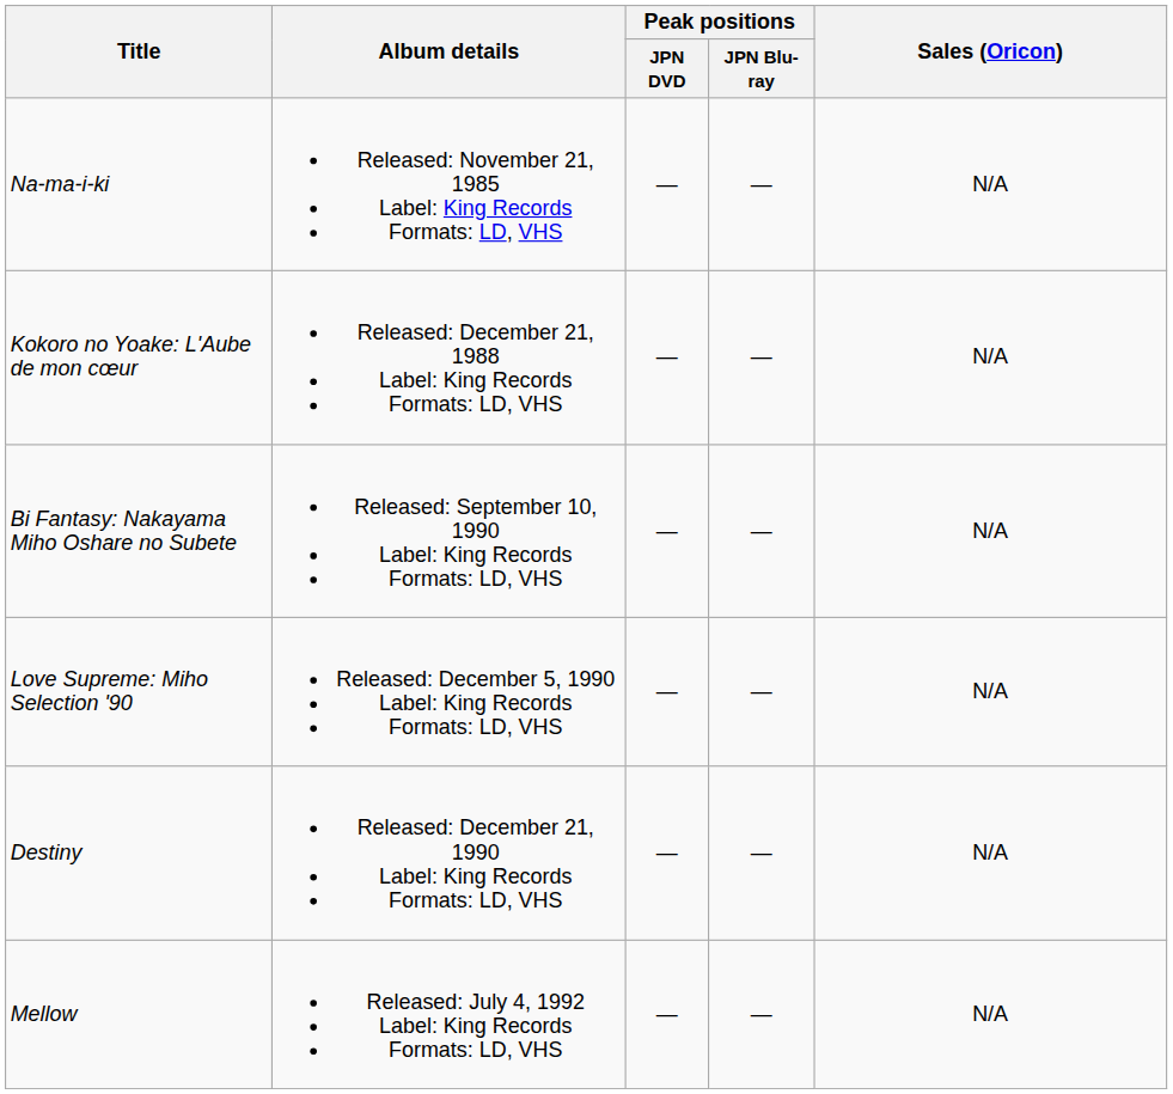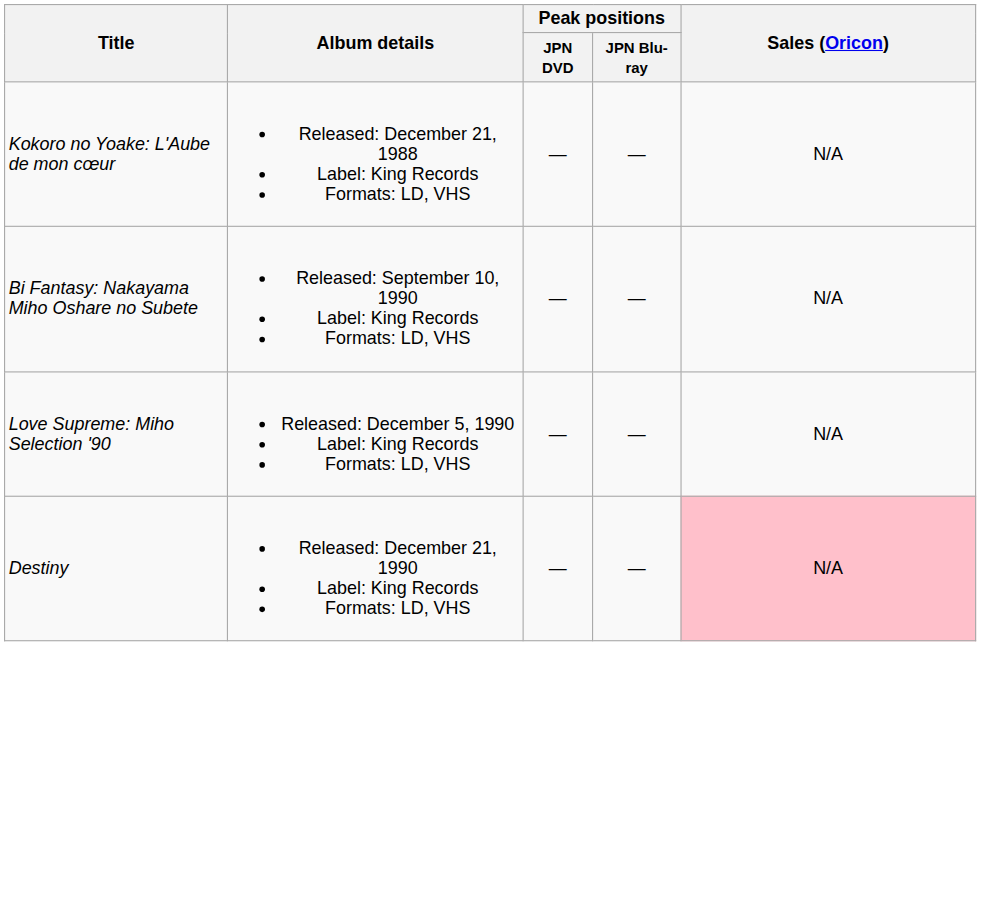- row: Na-ma-i-ki | Released: November 21, 1985 Label: King Records Formats: LD, VHS | — | — | N/A
Destiny | Sales (Oricon): no background -> pink background
- row: Mellow | Released: July 4, 1992 Label: King Records Formats: LD, VHS | — | — | N/A
